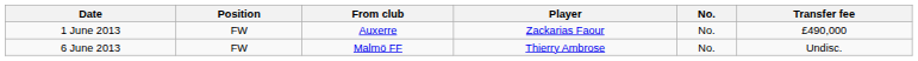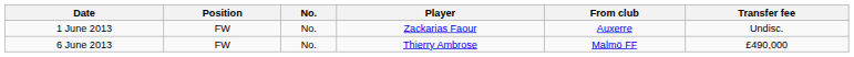columns swapped: No. <-> From club
1 June 2013 | Transfer fee: £490,000 -> Undisc.
6 June 2013 | Transfer fee: Undisc. -> £490,000
